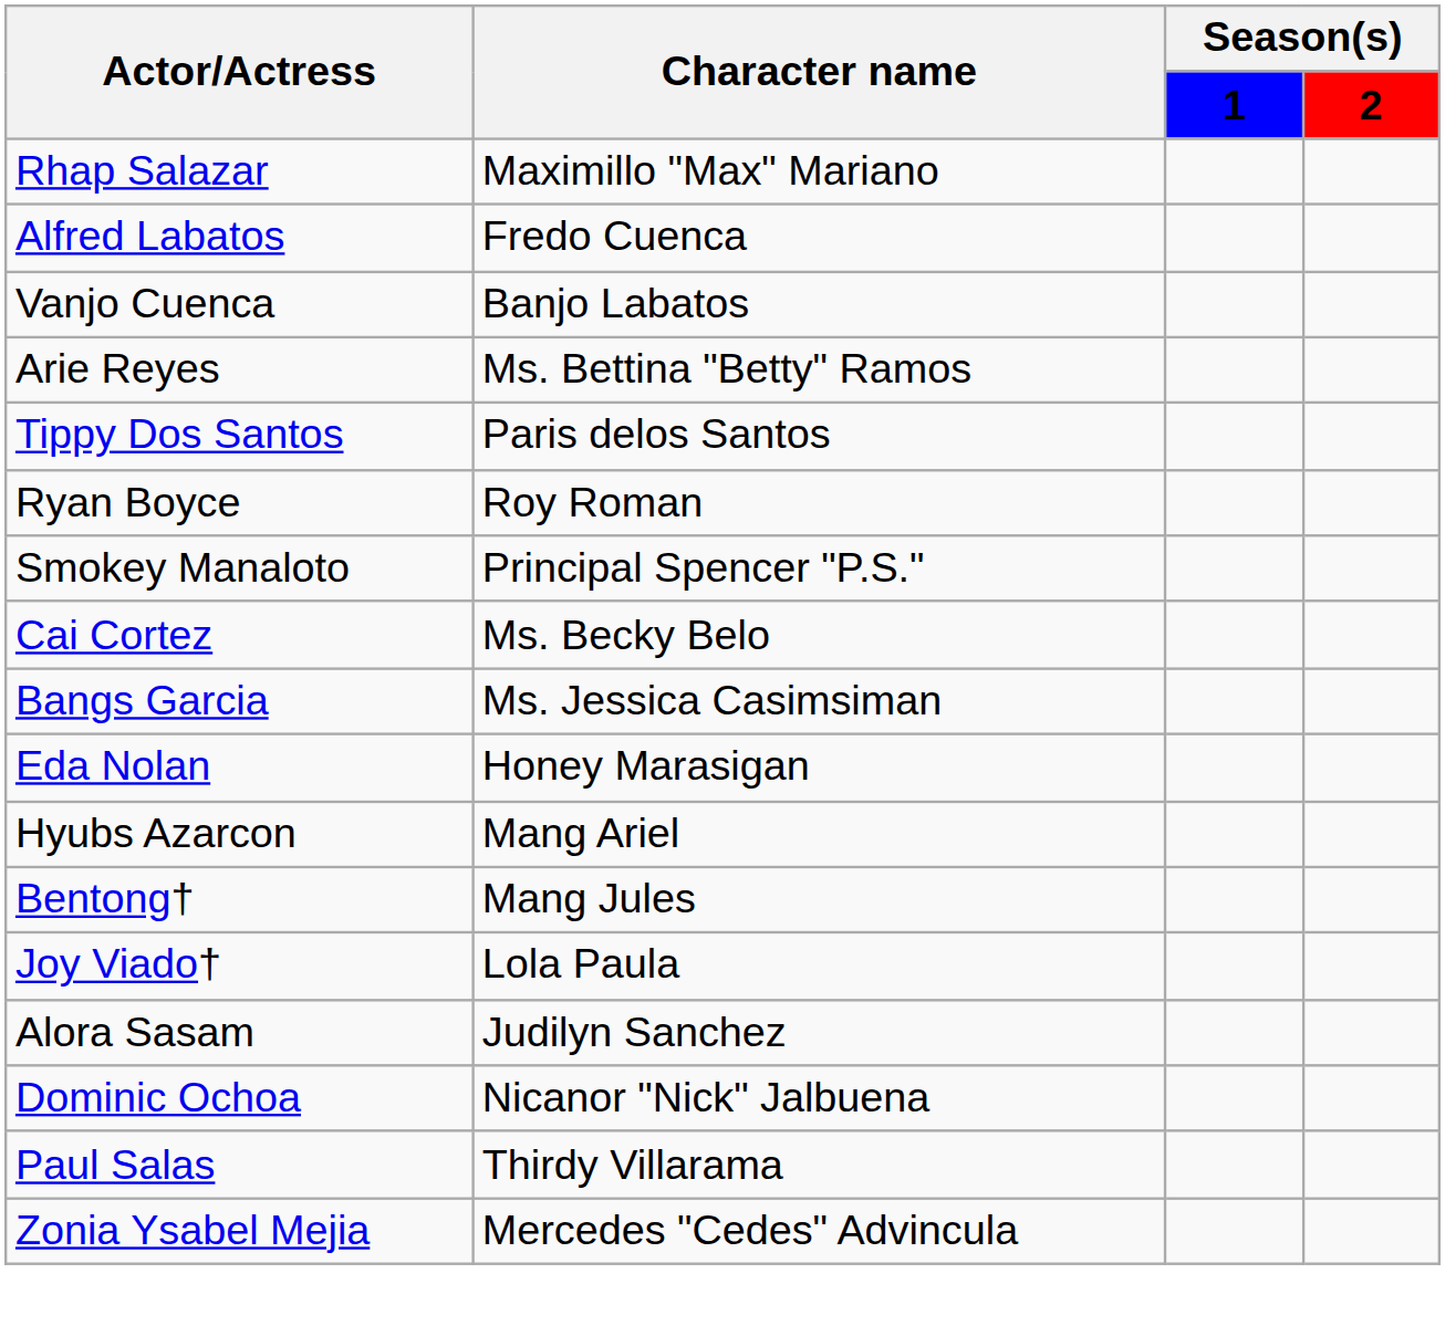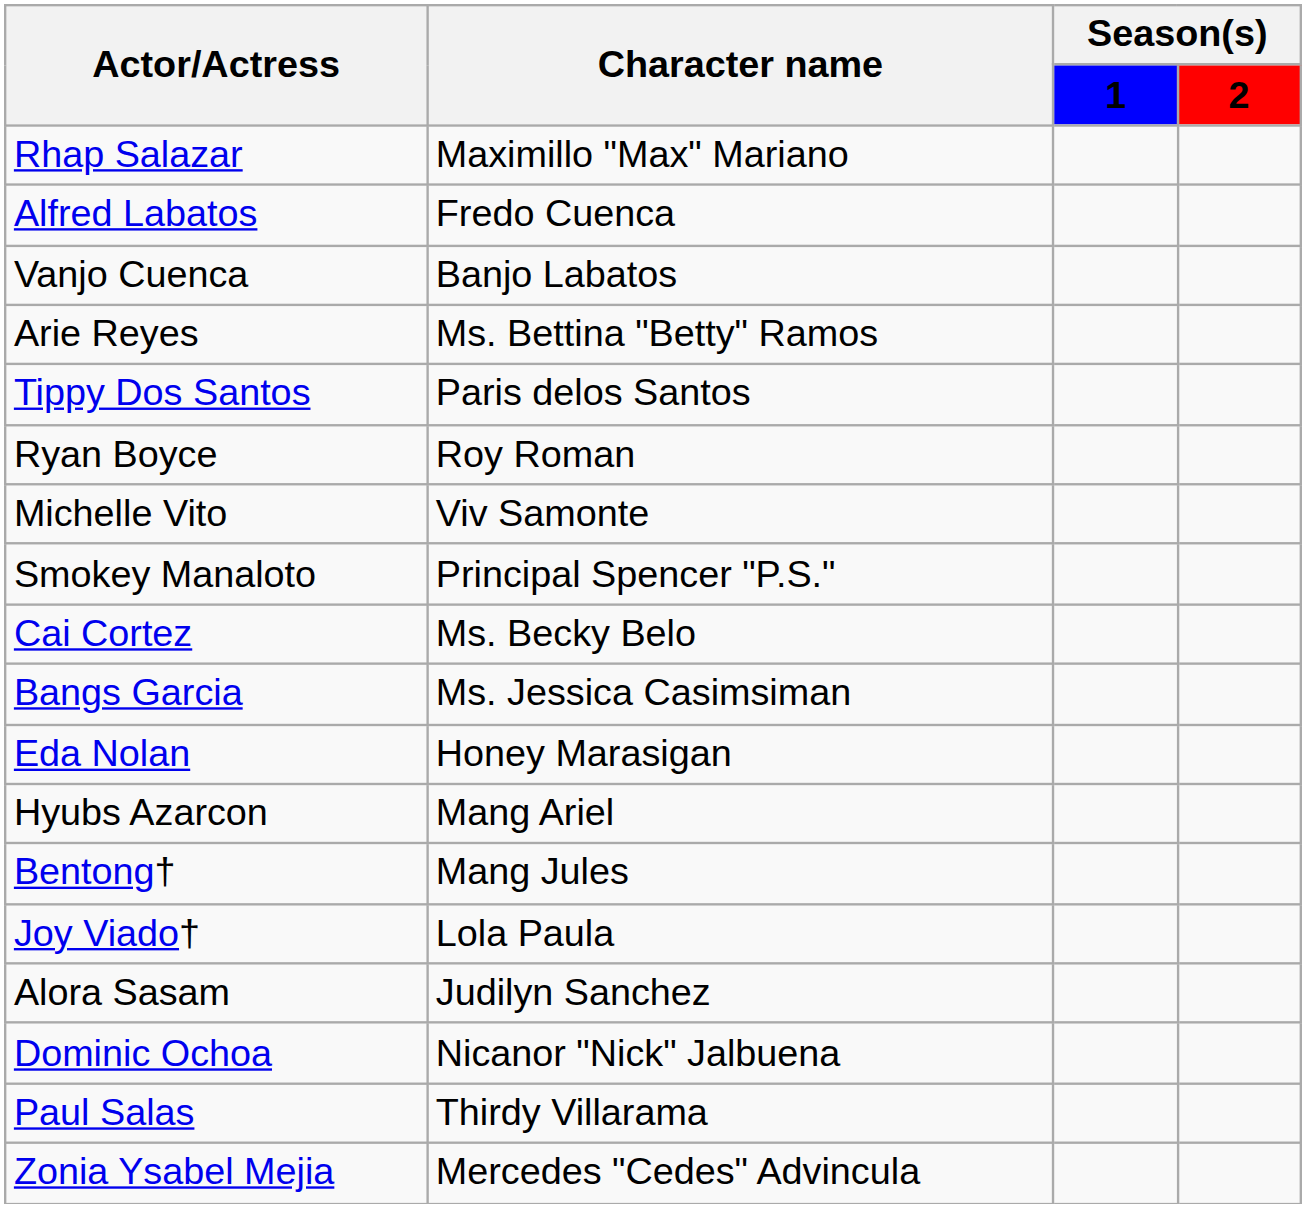+ row: Michelle Vito | Viv Samonte
